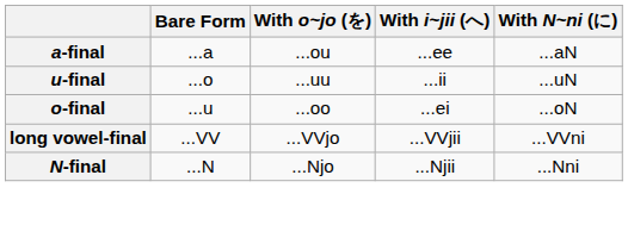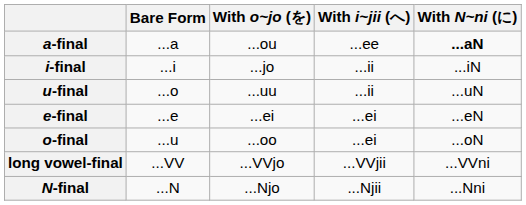a-final | With N~ni (に): normal -> bold
+ row: i-final | ...i | ...jo | ...ii | ...iN
+ row: e-final | ...e | ...ei | ...ei | ...eN
